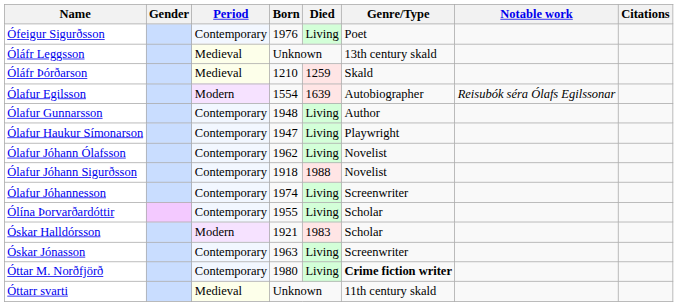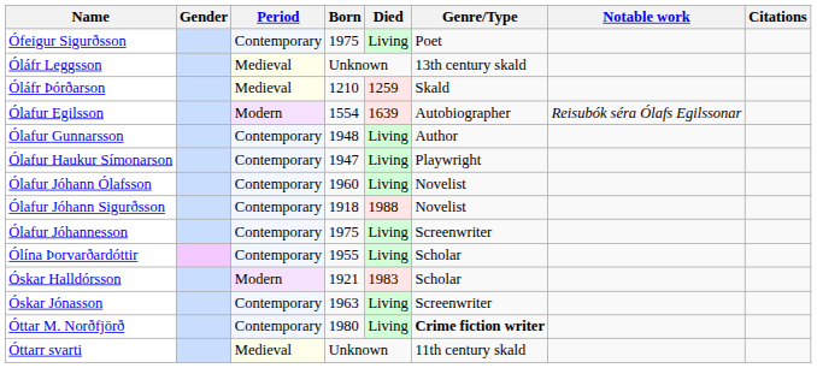Ófeigur Sigurðsson | Born: 1976 -> 1975
Ólafur Jóhann Ólafsson | Born: 1962 -> 1960
Ólafur Jóhannesson | Born: 1974 -> 1975
